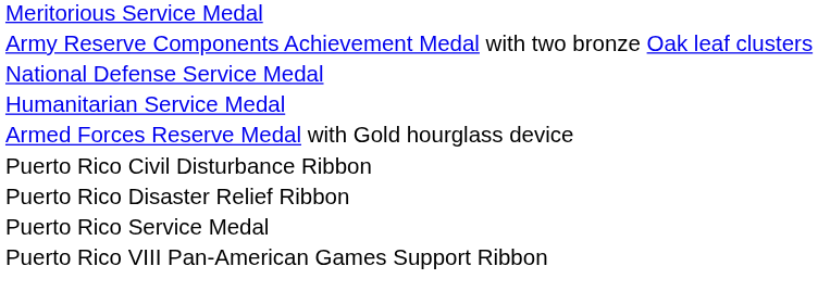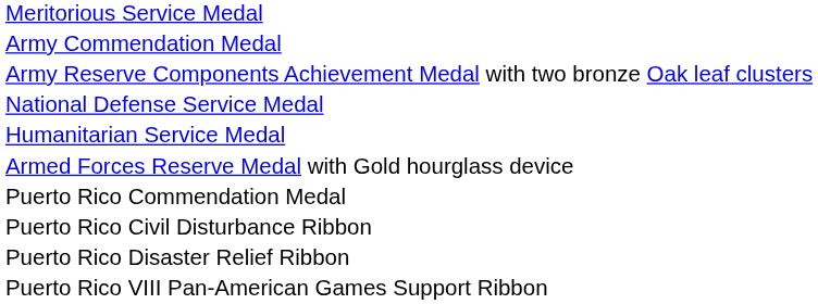+ row: Army Commendation Medal
+ row: Puerto Rico Commendation Medal
- row: Puerto Rico Service Medal
